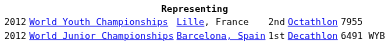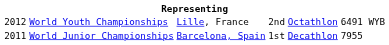World Youth Championships | column 6: 7955 -> 6491 WYB
World Junior Championships | column 1: 2012 -> 2011
World Junior Championships | column 6: 6491 WYB -> 7955
